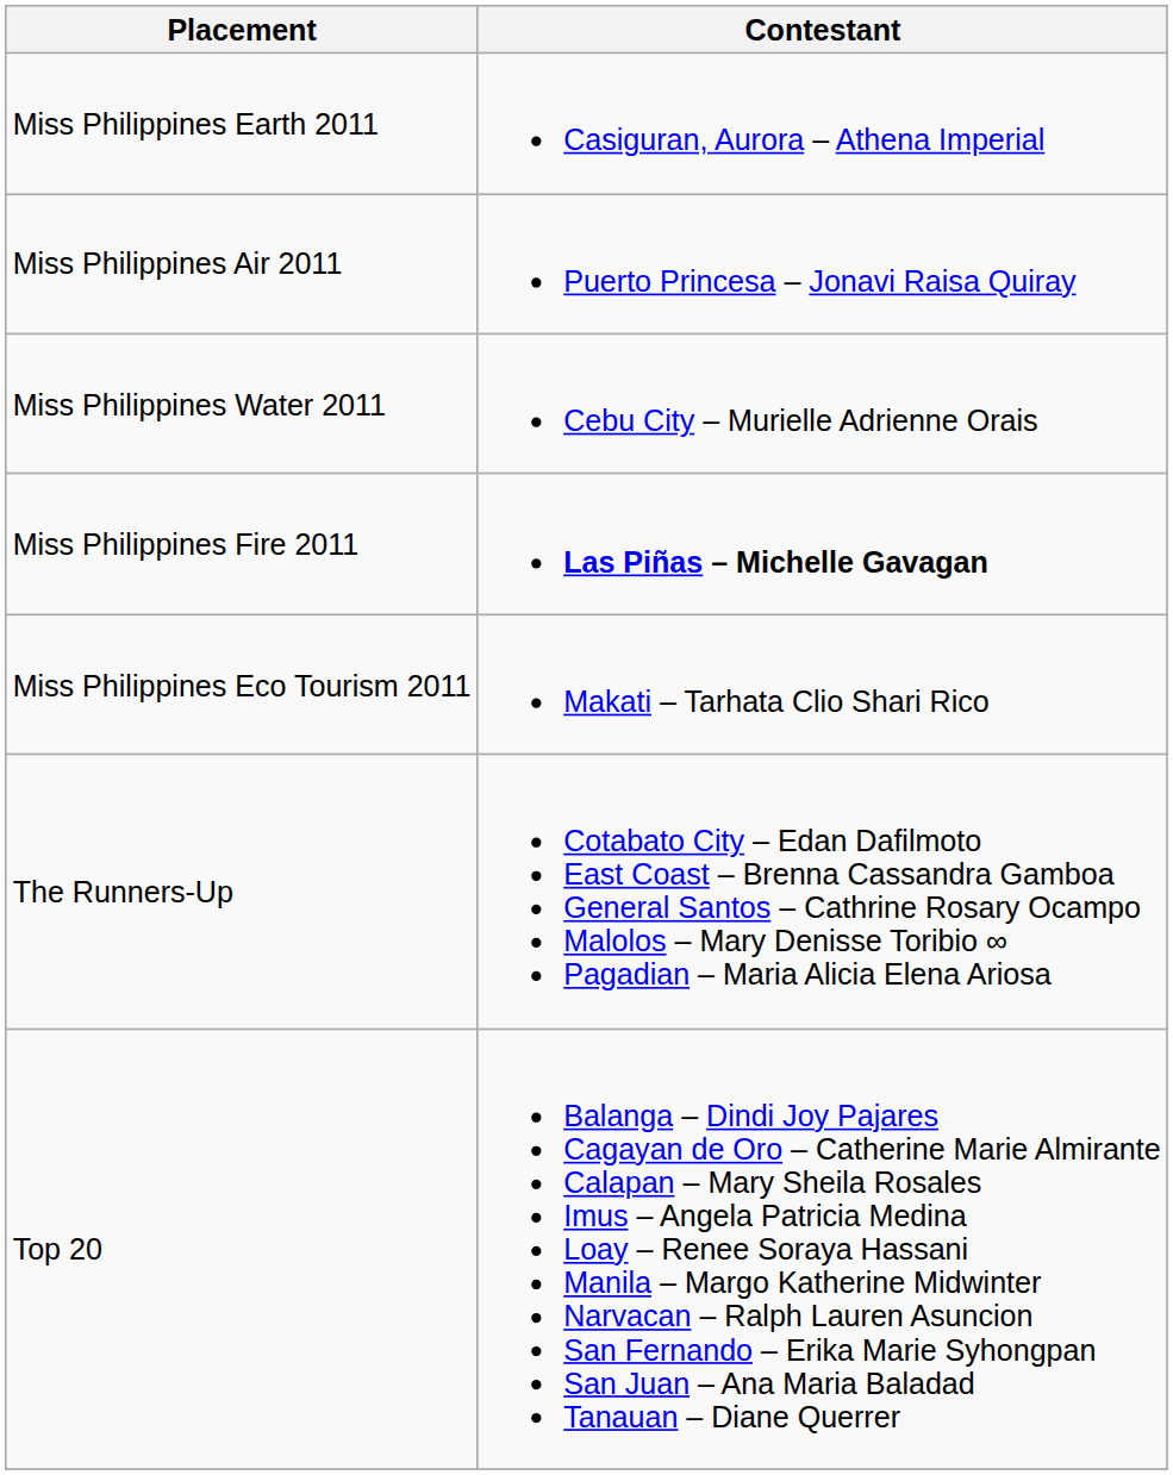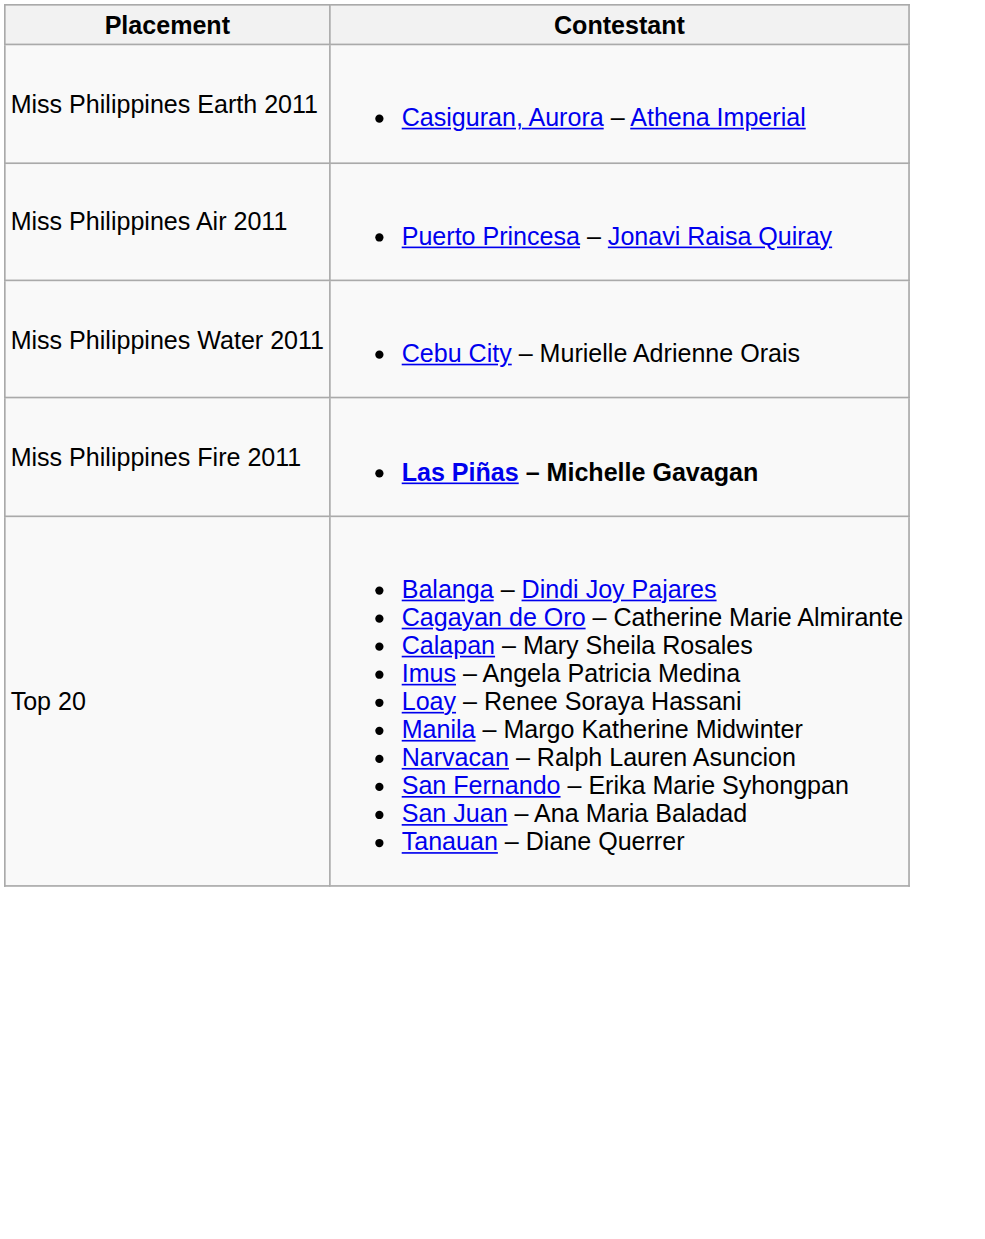- row: Miss Philippines Eco Tourism 2011 | Makati – Tarhata Clio Shari Rico
- row: The Runners-Up | Cotabato City – Edan Dafilmoto East Coast – Brenna Cassandra Gamboa General Santos – Cathrine Rosary Ocampo Malolos – Mary Denisse Toribio ∞ Pagadian – Maria Alicia Elena Ariosa
